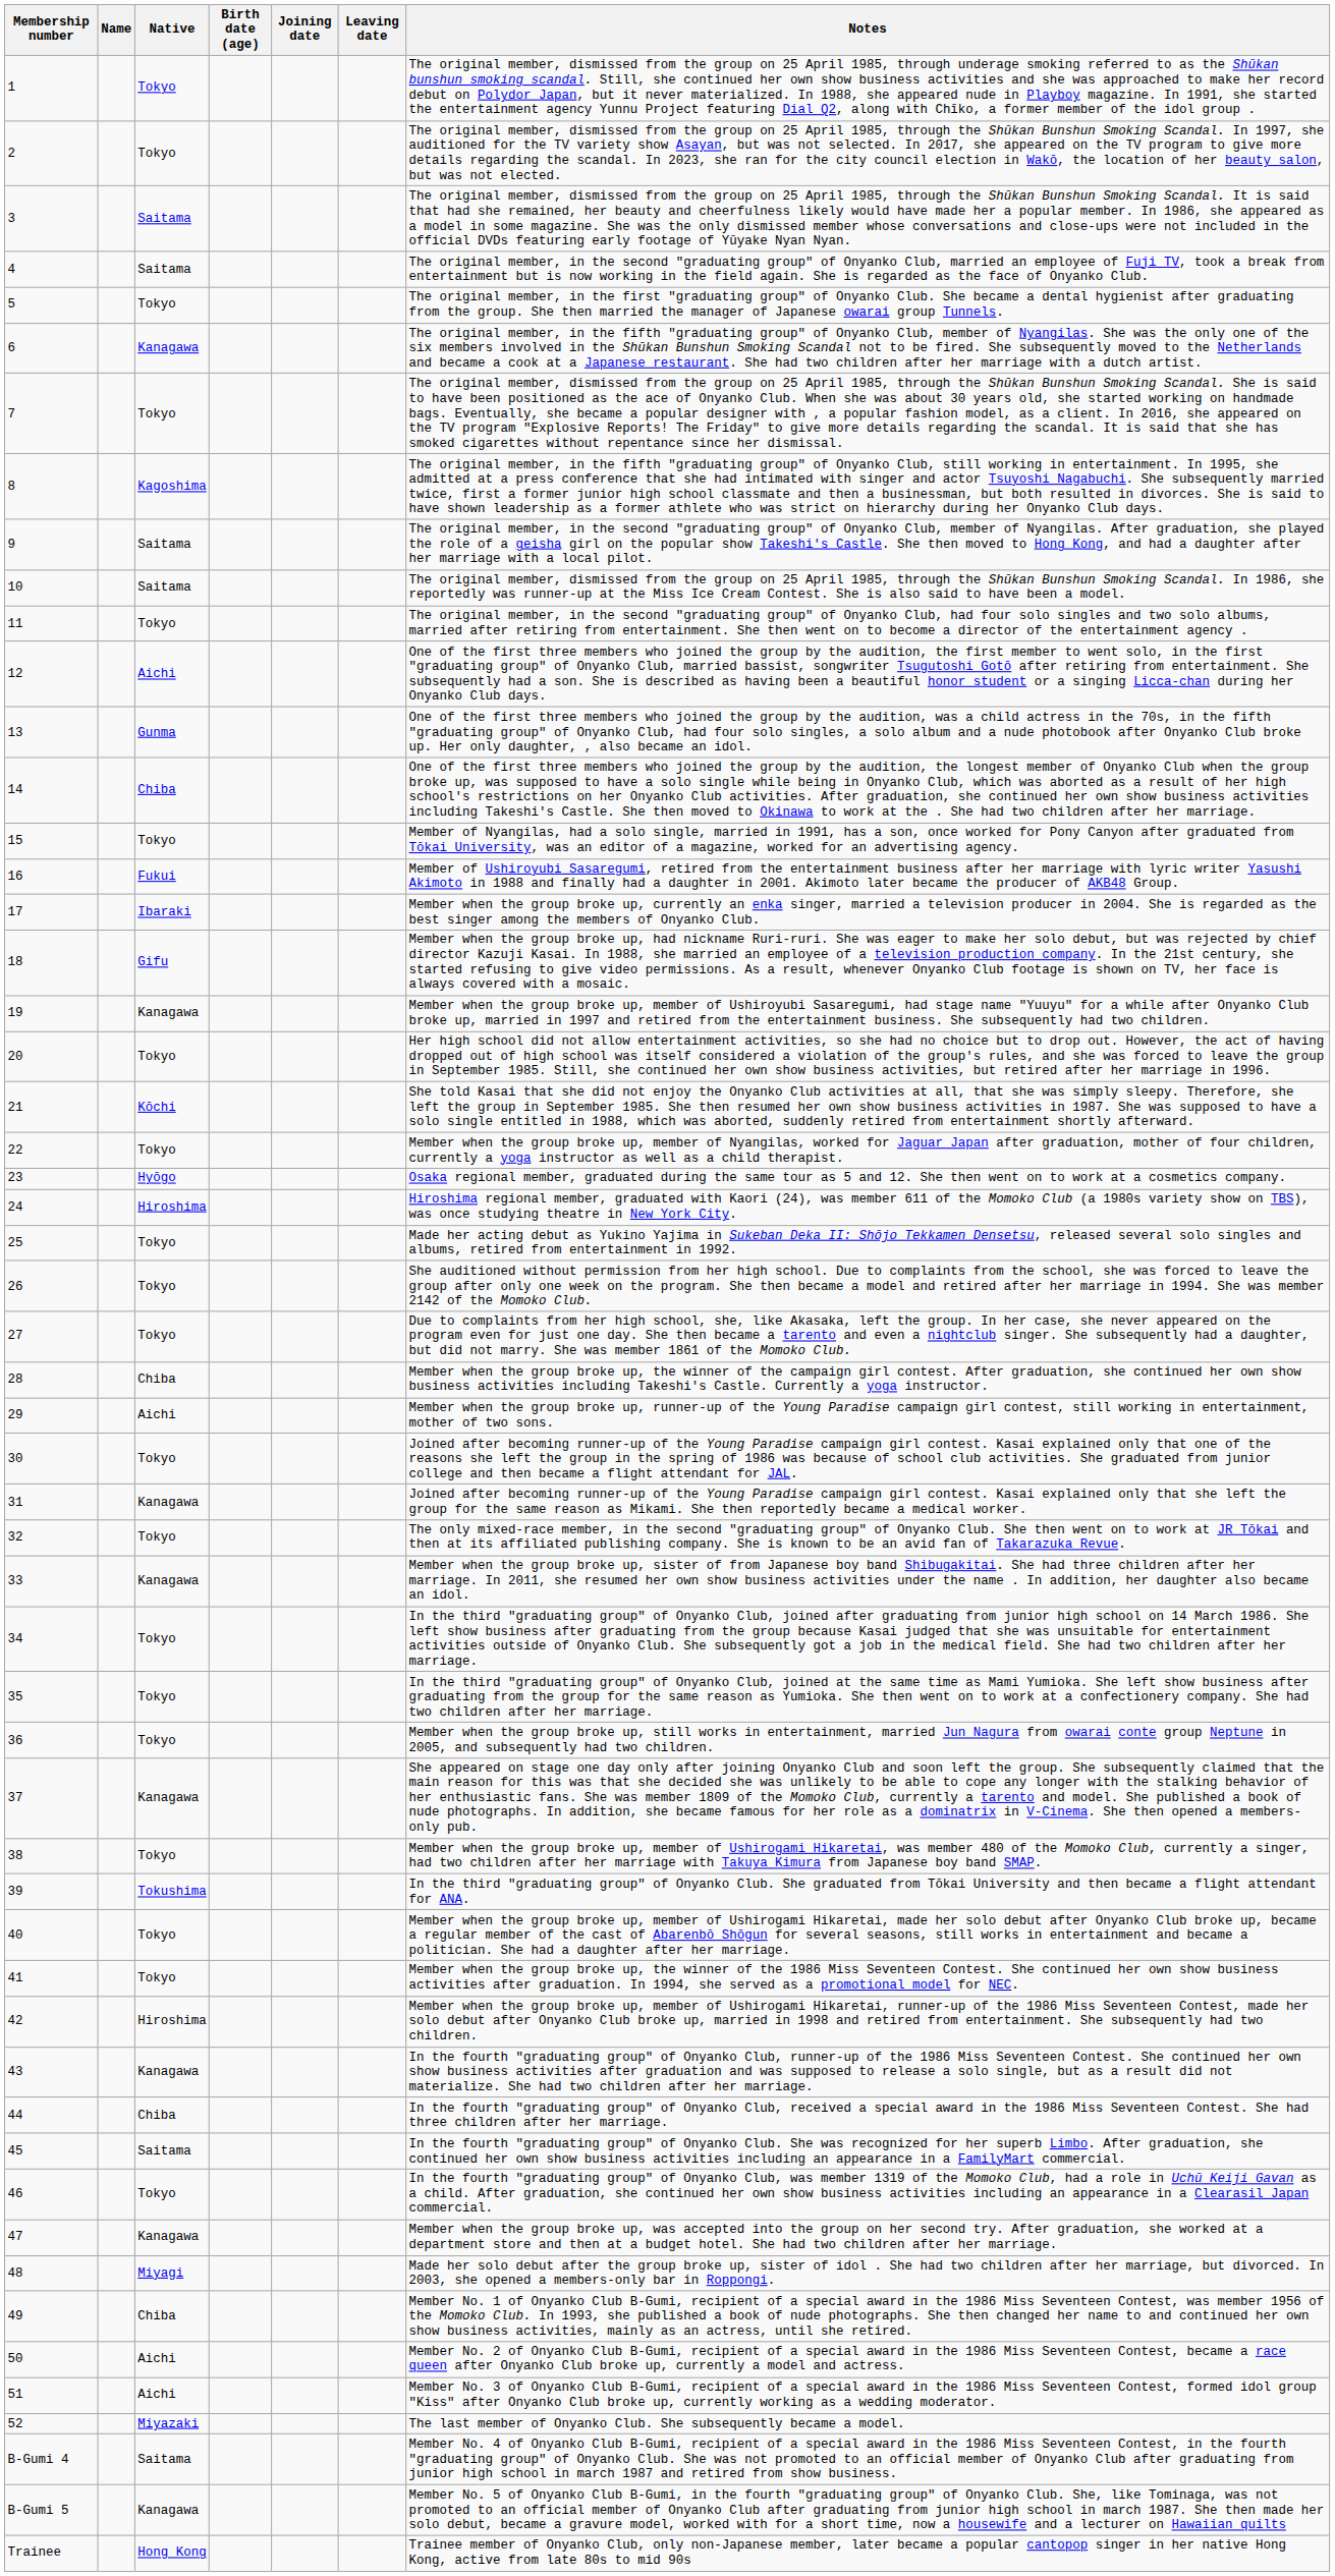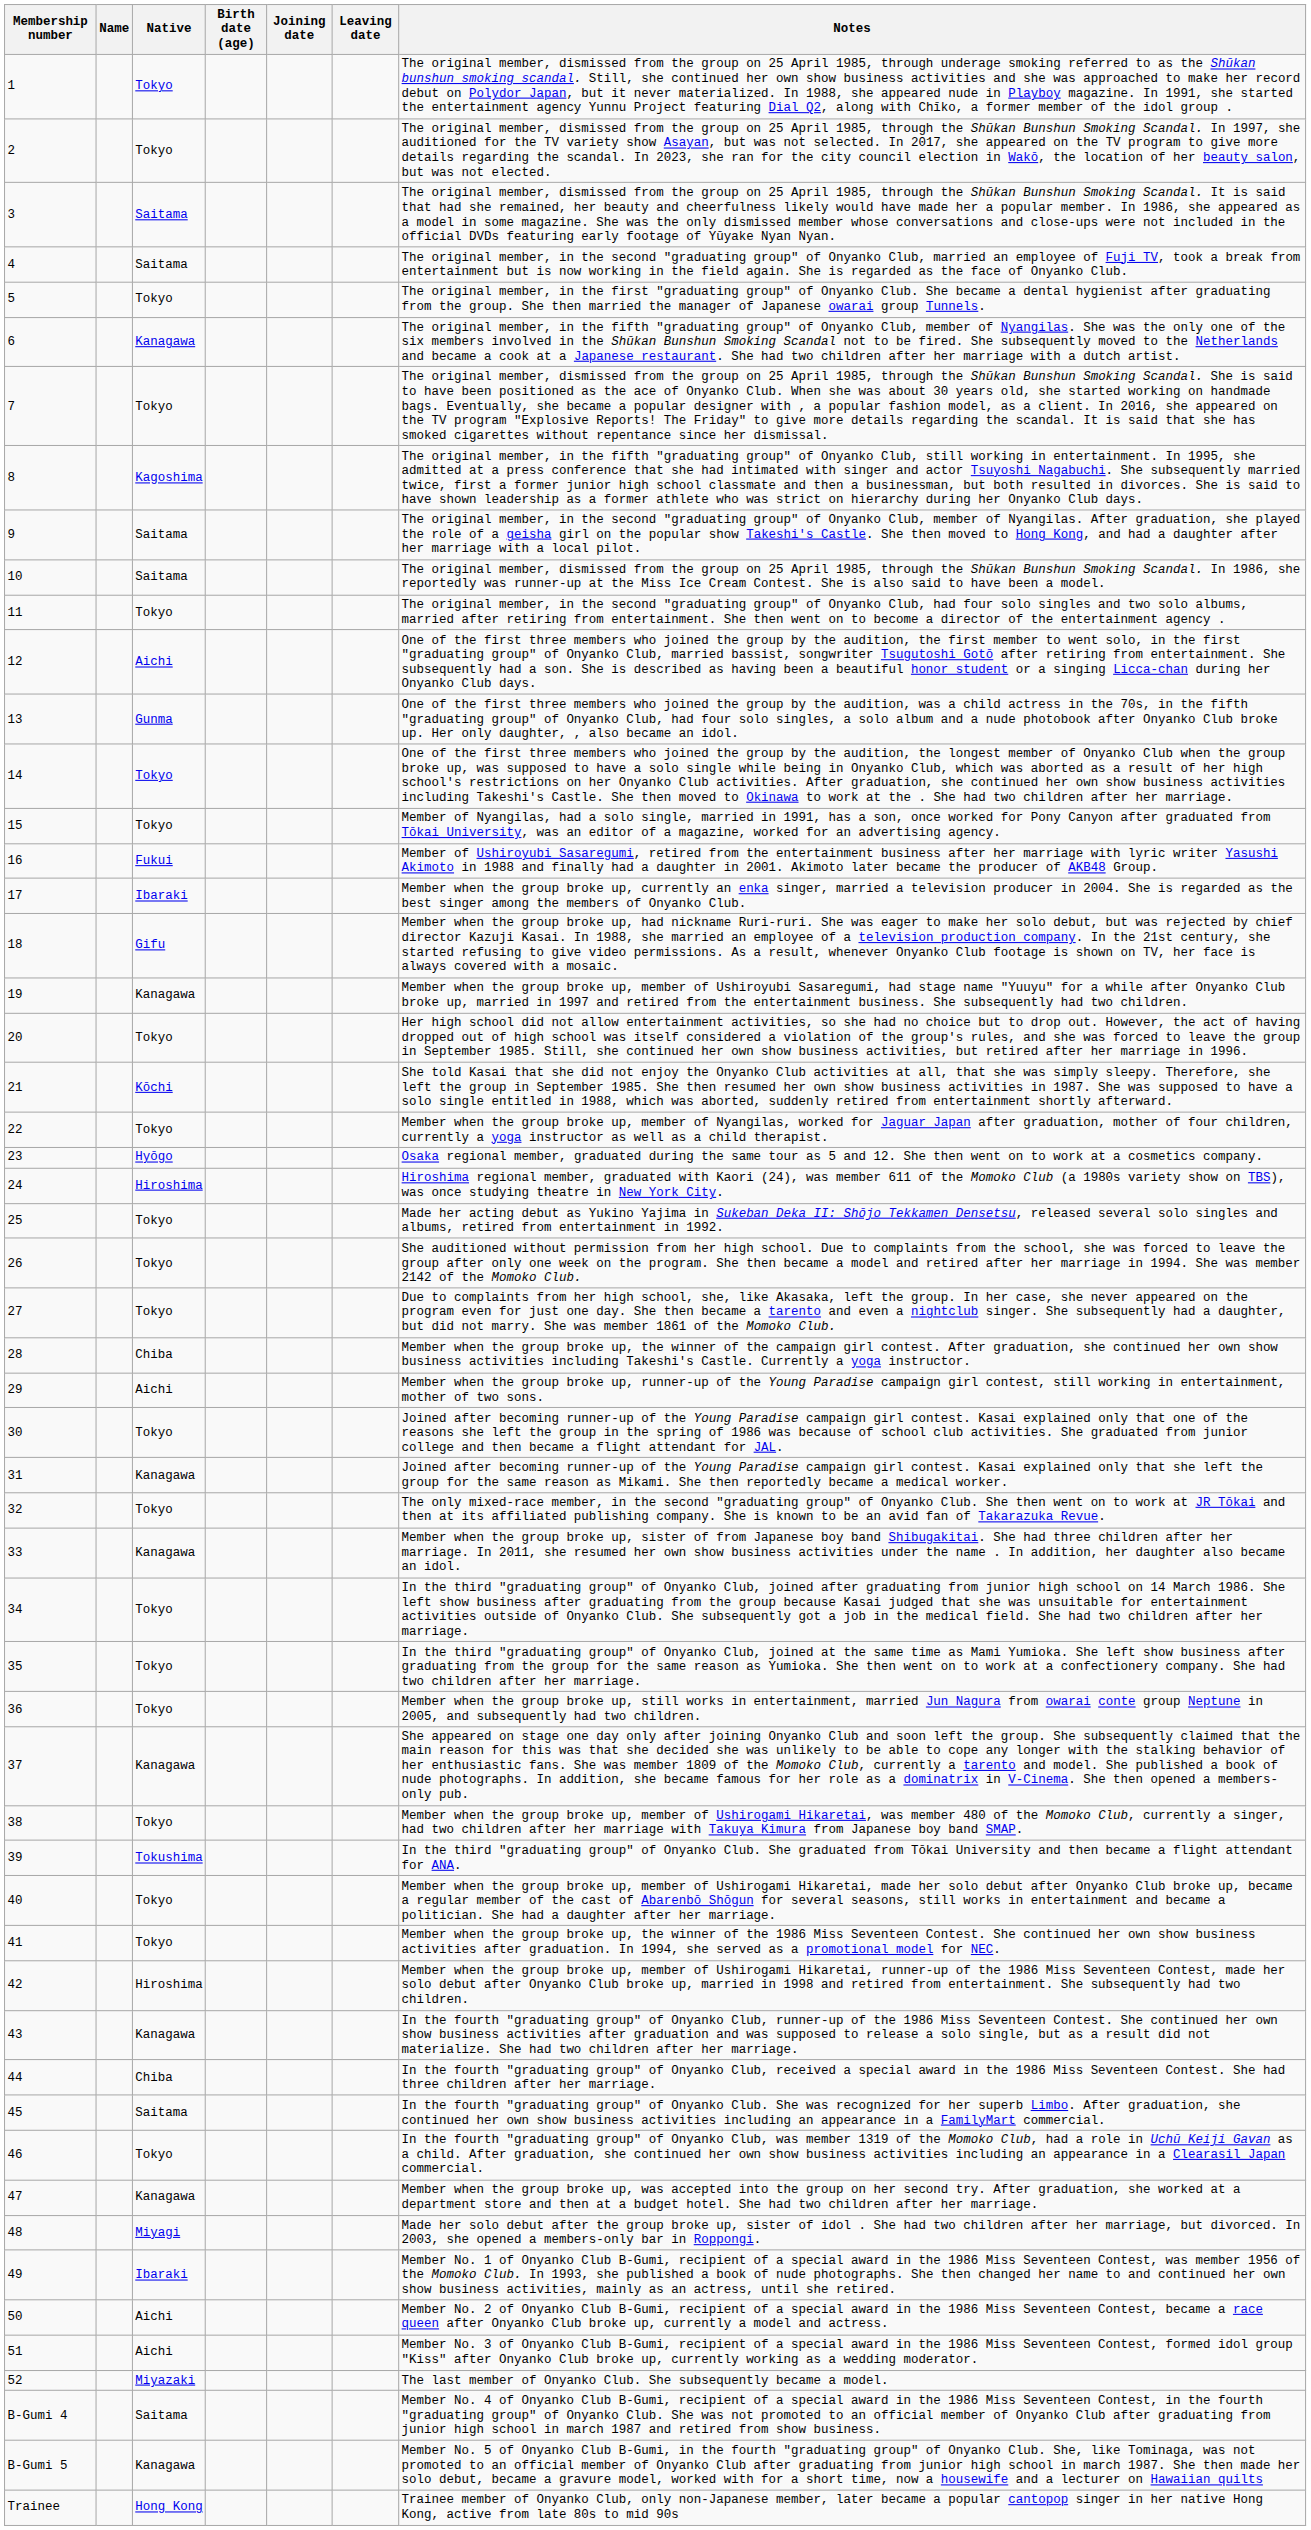14 | Native: Chiba -> Tokyo
49 | Native: Chiba -> Ibaraki
